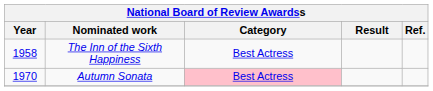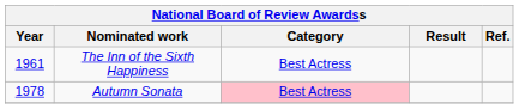The Inn of the Sixth Happiness | Year: 1958 -> 1961
Autumn Sonata | Year: 1970 -> 1978
